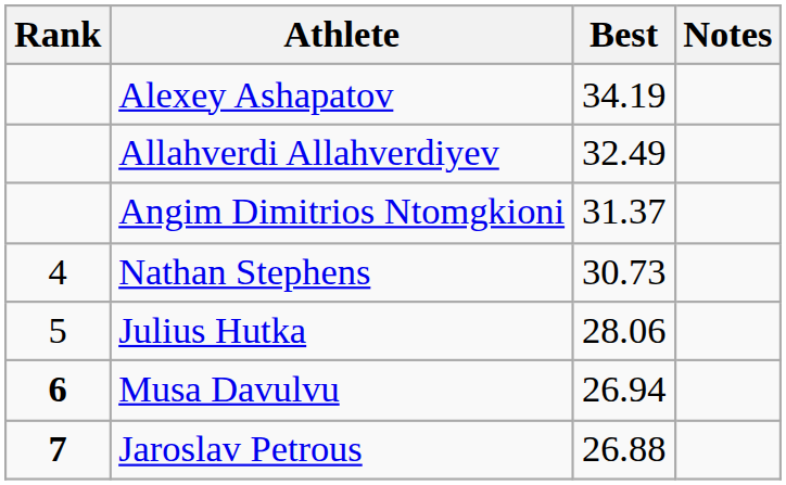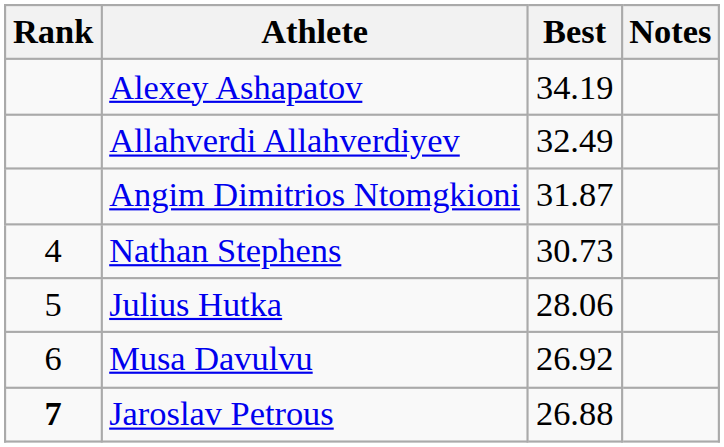Angim Dimitrios Ntomgkioni | Best: 31.37 -> 31.87
Musa Davulvu | Rank: bold -> normal
Musa Davulvu | Best: 26.94 -> 26.92
